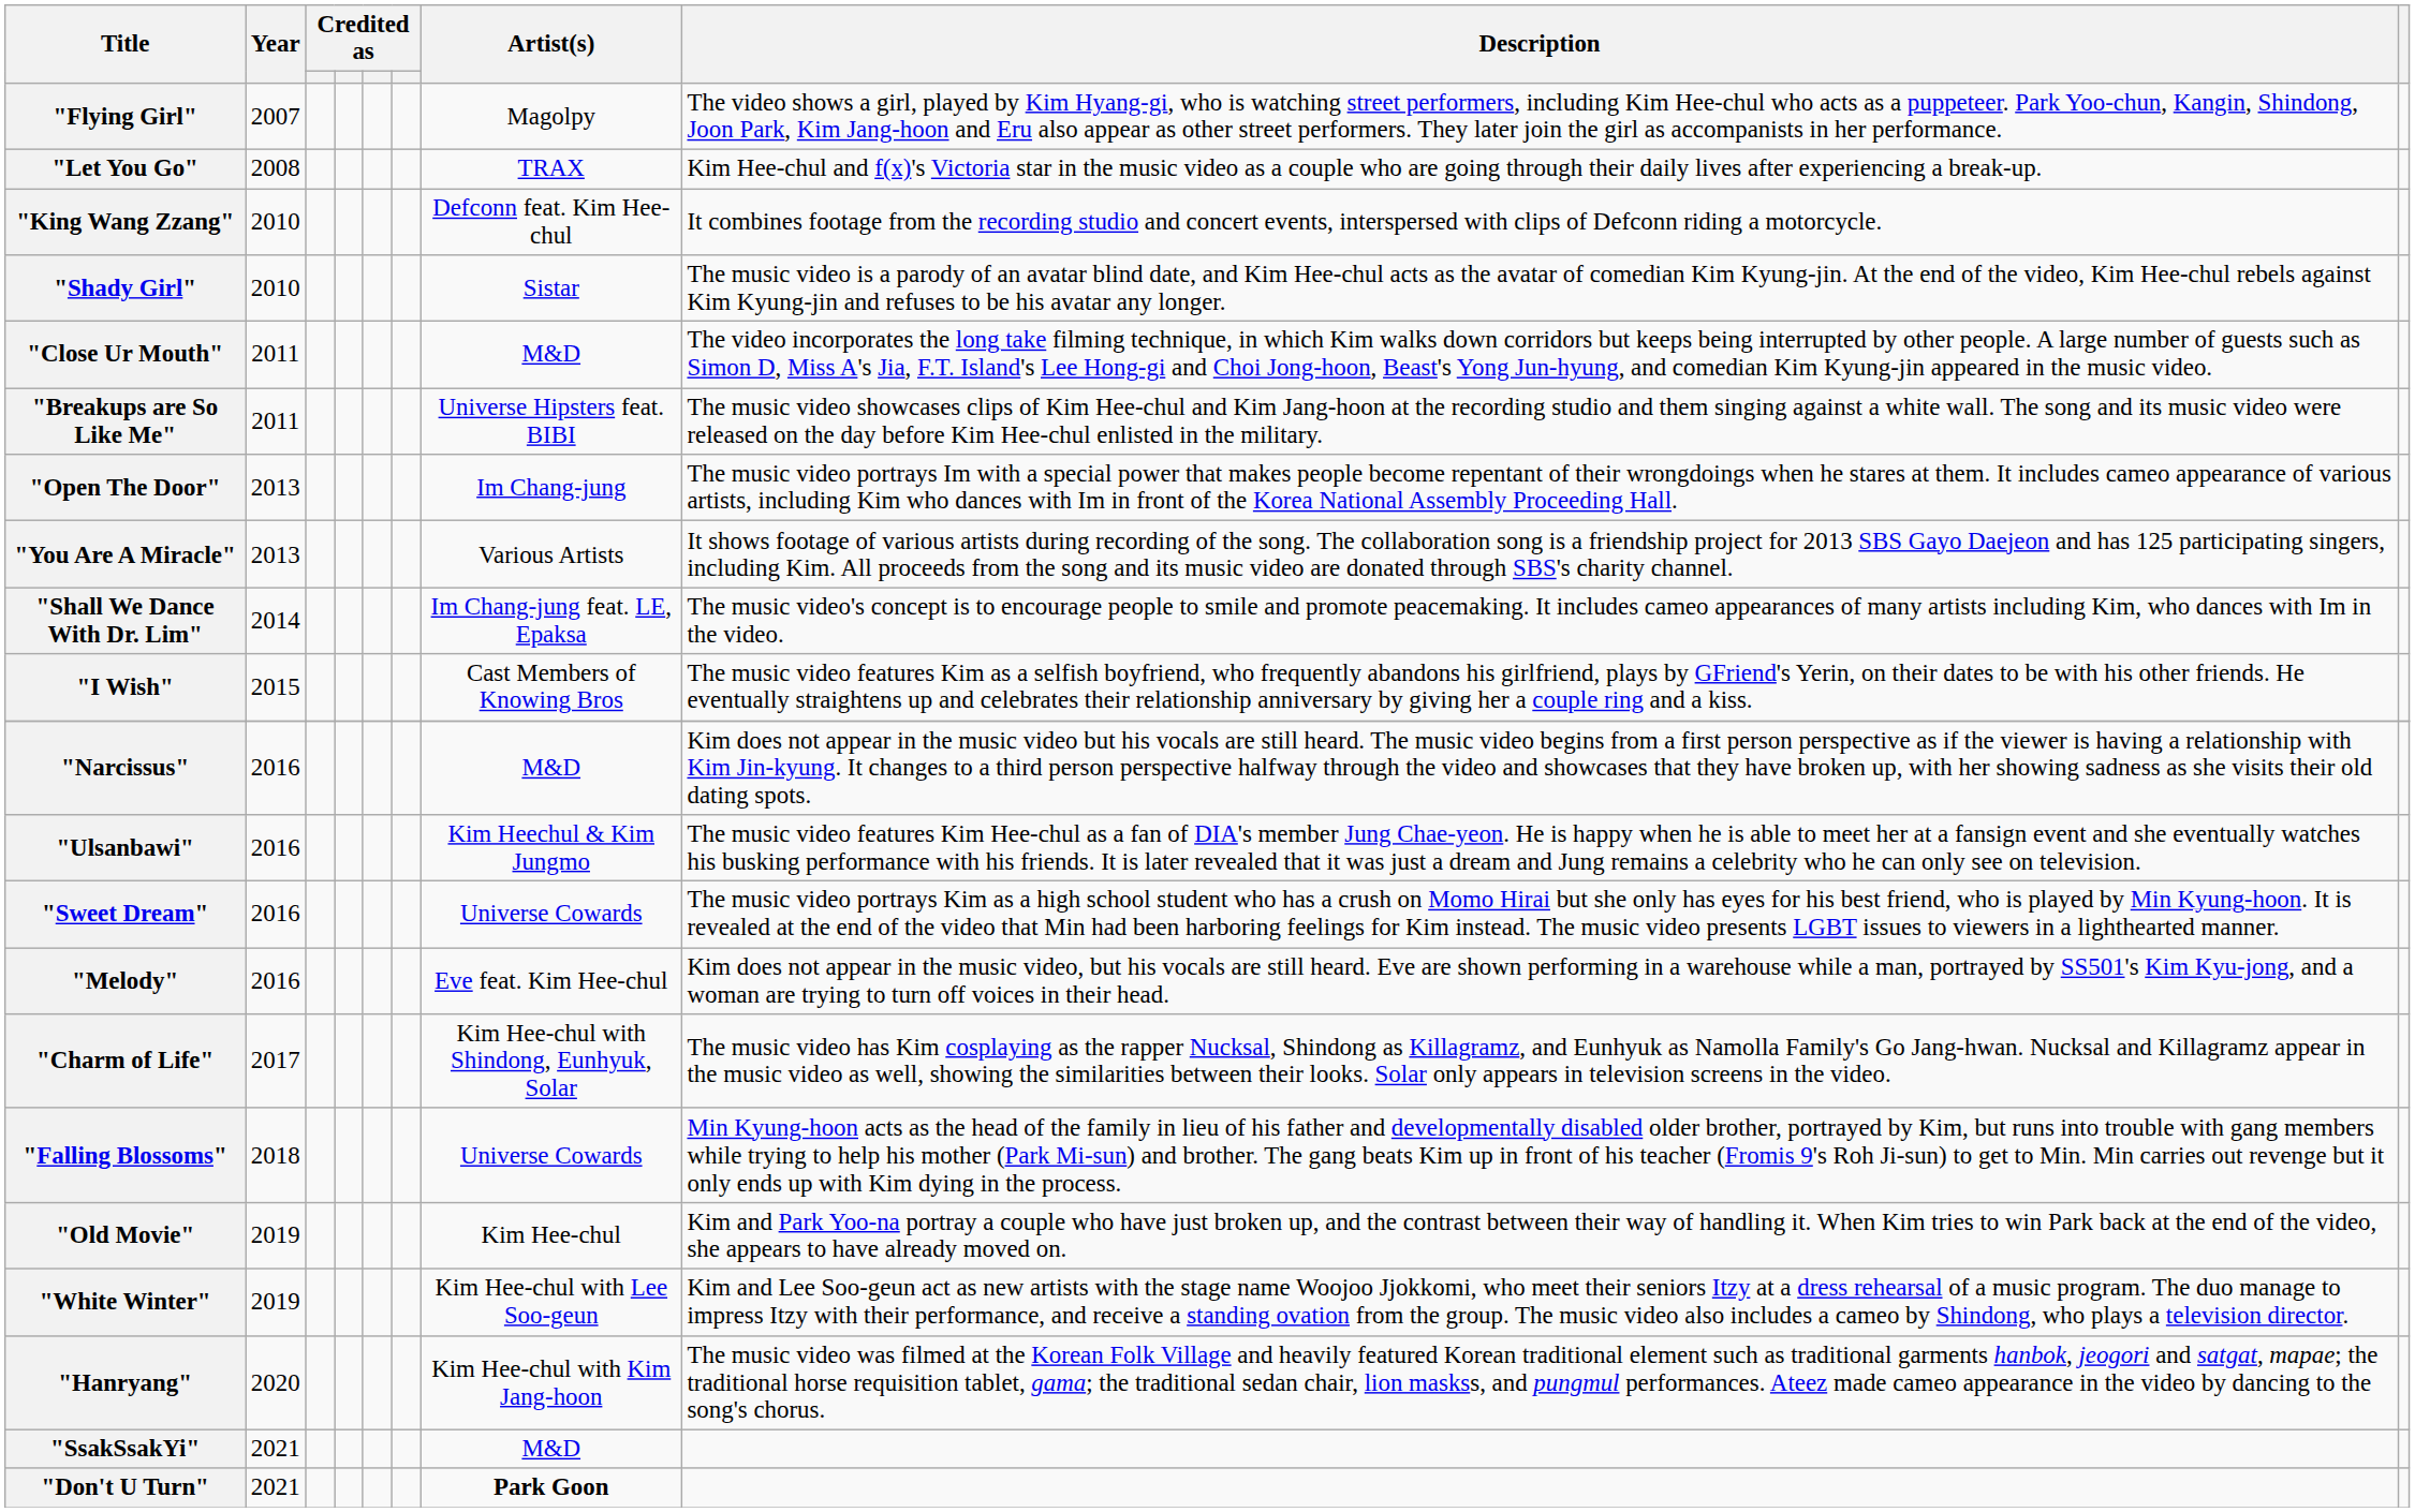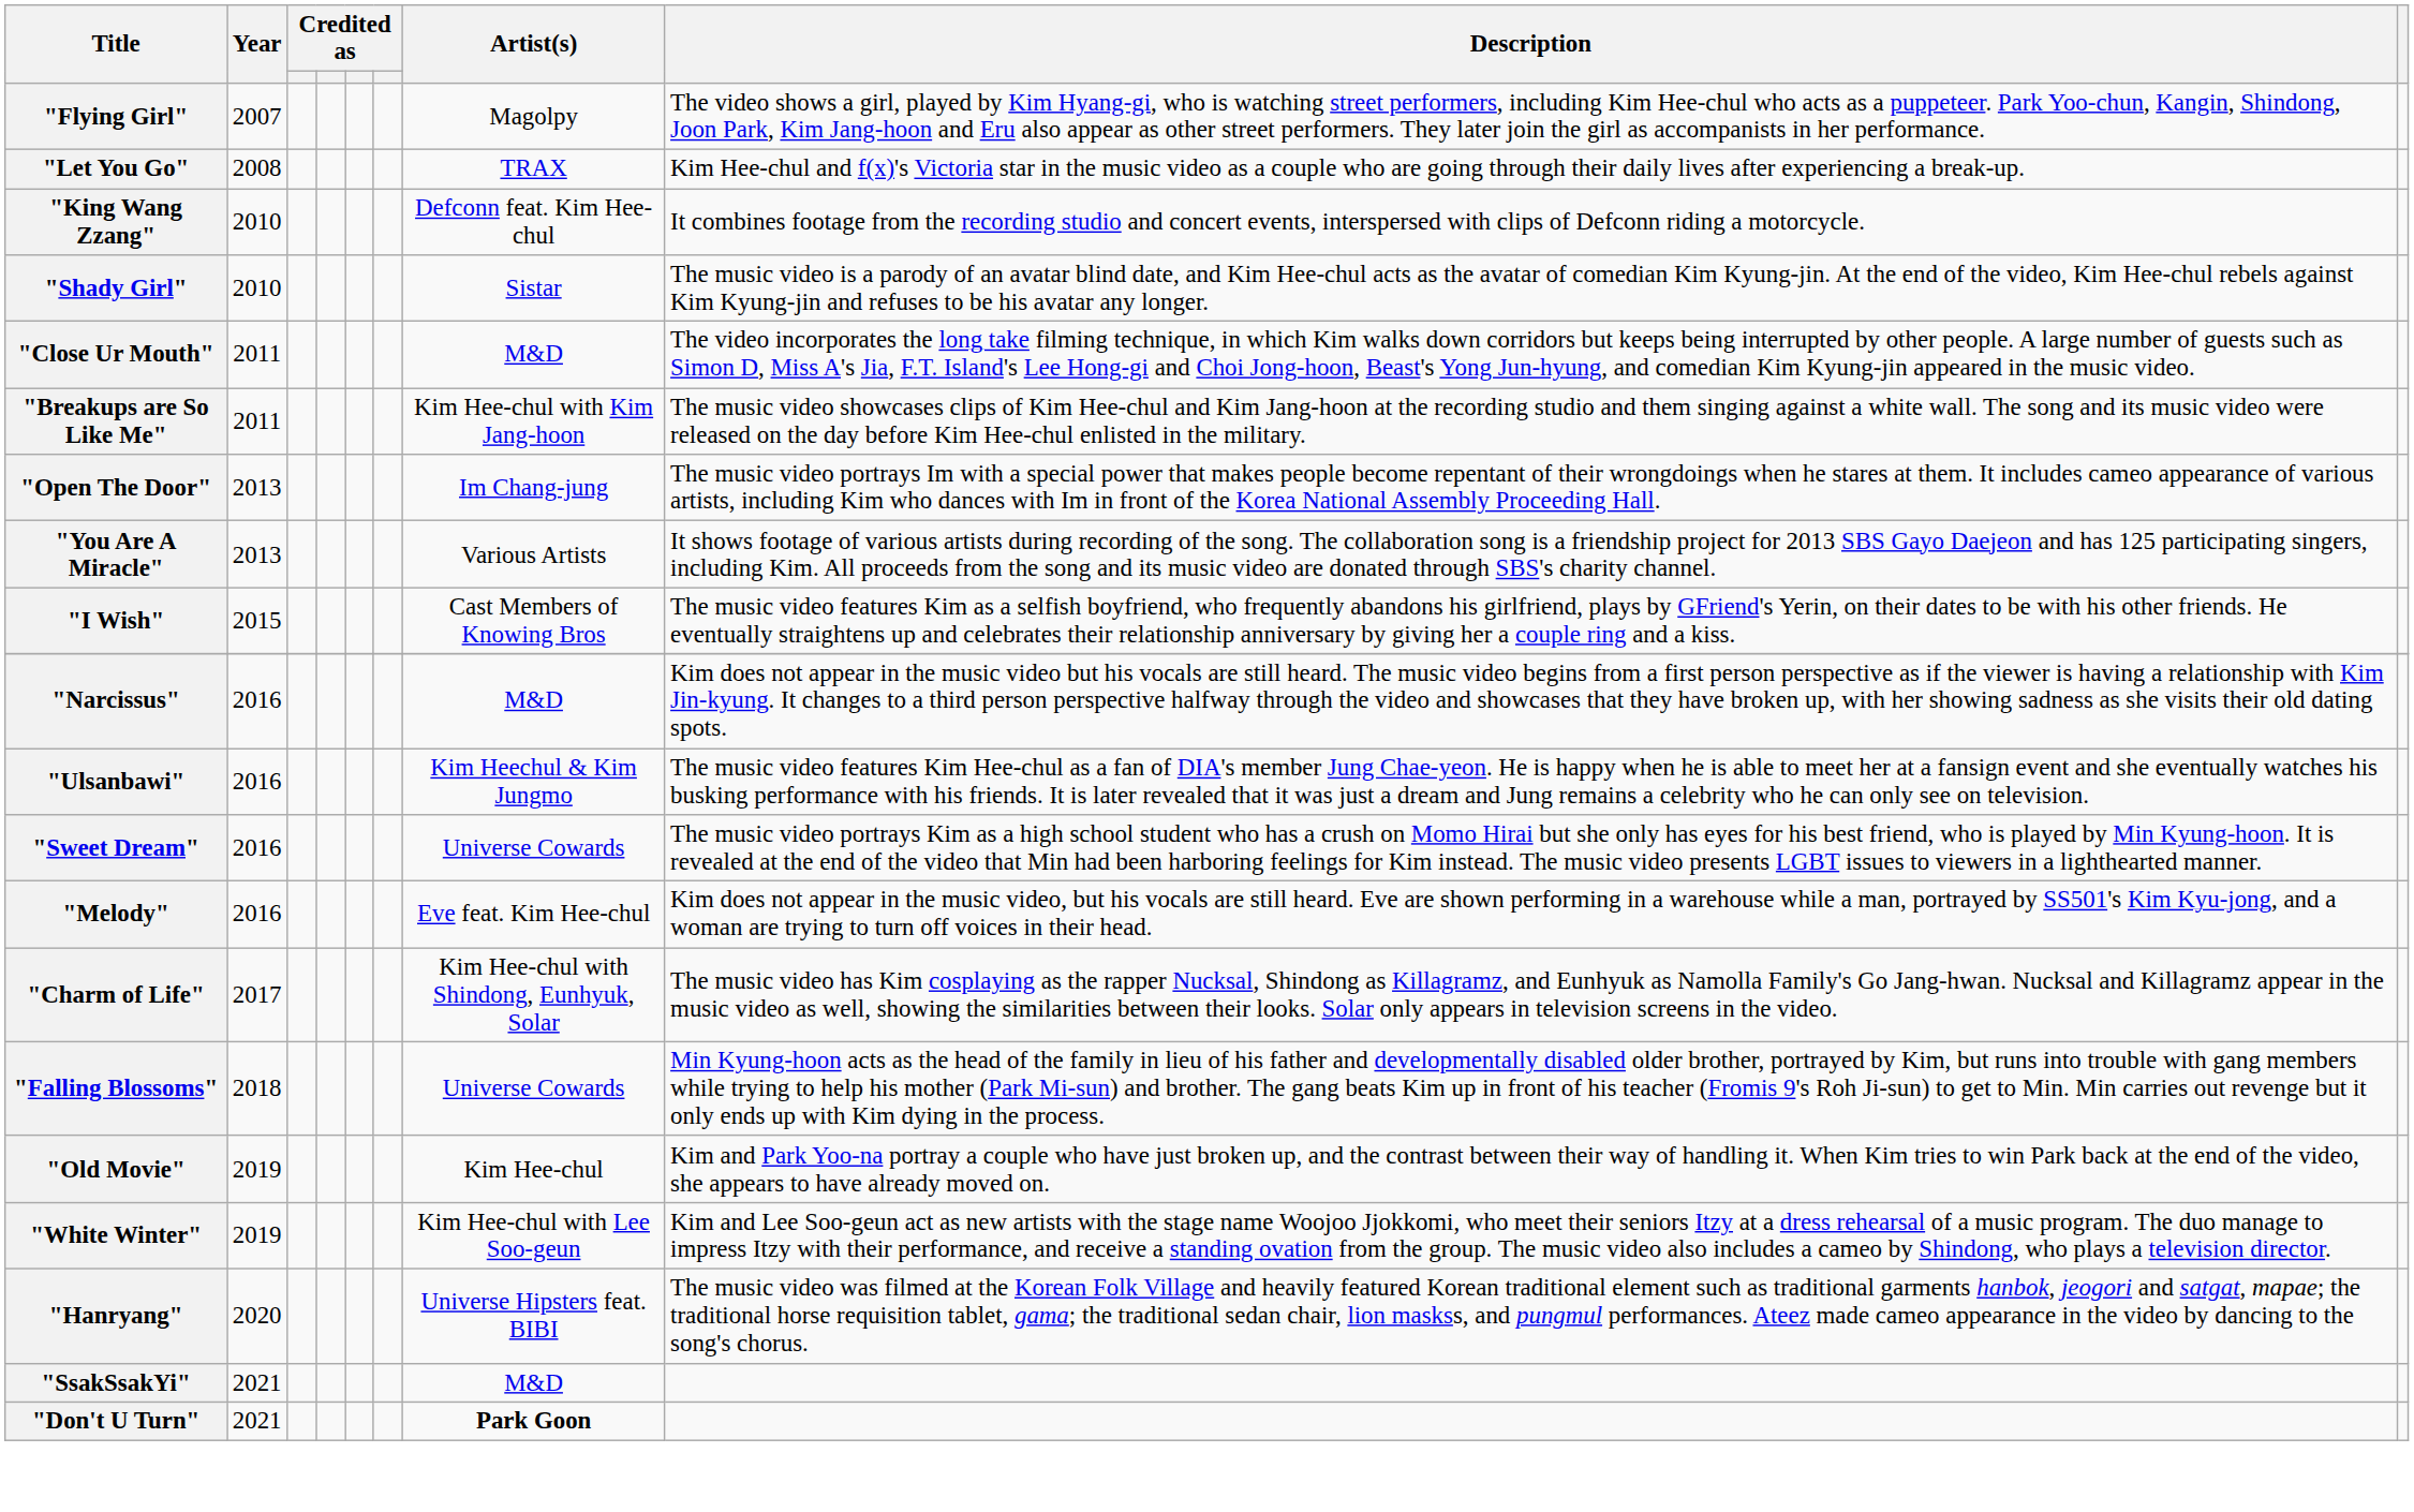"Breakups are So Like Me" | Artist(s): Universe Hipsters feat. BIBI -> Kim Hee-chul with Kim Jang-hoon
- row: "Shall We Dance With Dr. Lim" | 2014 | Im Chang-jung feat. LE, Epaksa | The music video's concept is to encourage people to smile and promote peacemaking. It includes cameo appearances of many artists including Kim, who dances with Im in the video.
"Hanryang" | Artist(s): Kim Hee-chul with Kim Jang-hoon -> Universe Hipsters feat. BIBI
